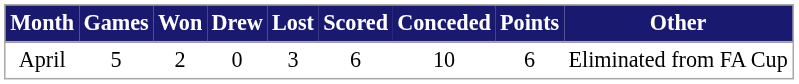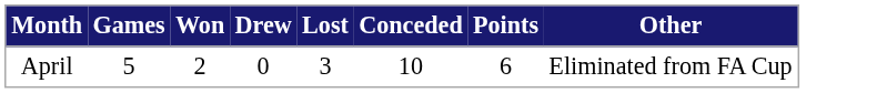- column: Scored | 6
